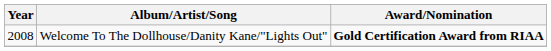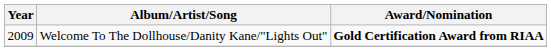Welcome To The Dollhouse/Danity Kane/"Lights Out" | Year: 2008 -> 2009
